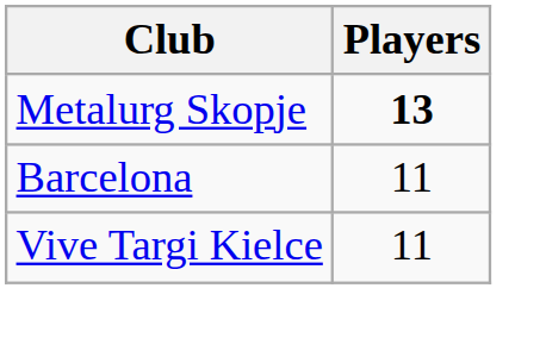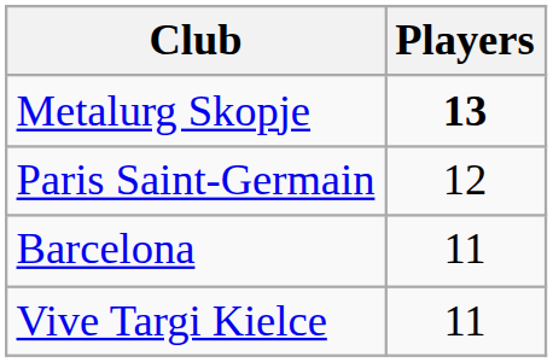+ row: Paris Saint-Germain | 12
